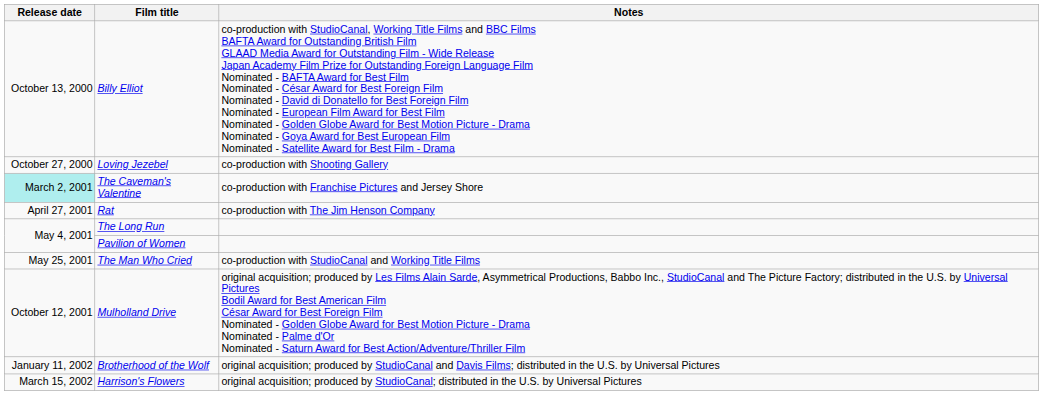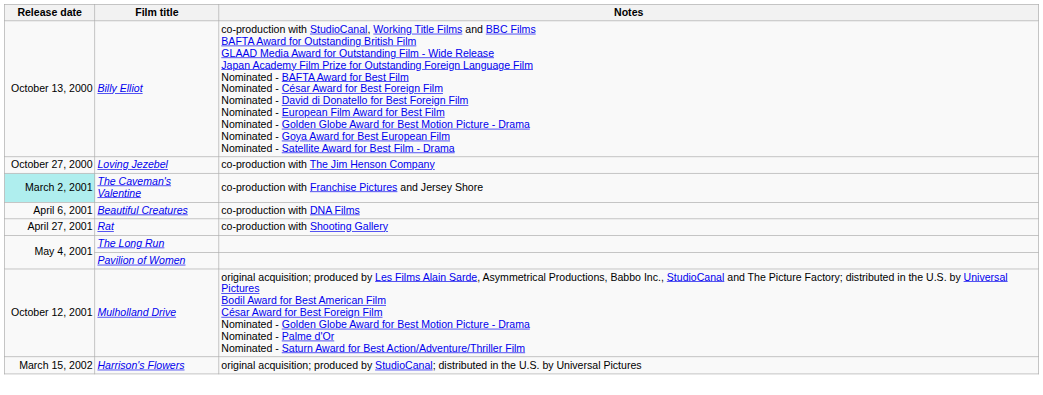Loving Jezebel | Notes: co-production with Shooting Gallery -> co-production with The Jim Henson Company
+ row: April 6, 2001 | Beautiful Creatures | co-production with DNA Films
Rat | Notes: co-production with The Jim Henson Company -> co-production with Shooting Gallery
- row: May 25, 2001 | The Man Who Cried | co-production with StudioCanal and Working Title Films
- row: January 11, 2002 | Brotherhood of the Wolf | original acquisition; produced by StudioCanal and Davis Films; distributed in the U.S. by Universal Pictures
